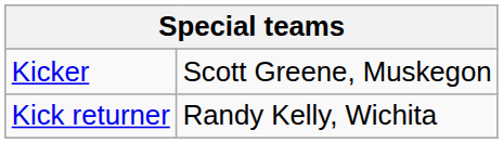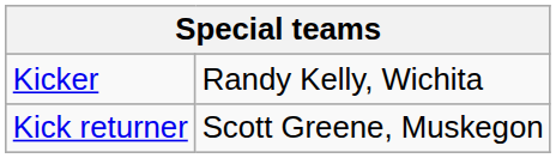Kicker | column 2: Scott Greene, Muskegon -> Randy Kelly, Wichita
Kick returner | column 2: Randy Kelly, Wichita -> Scott Greene, Muskegon
